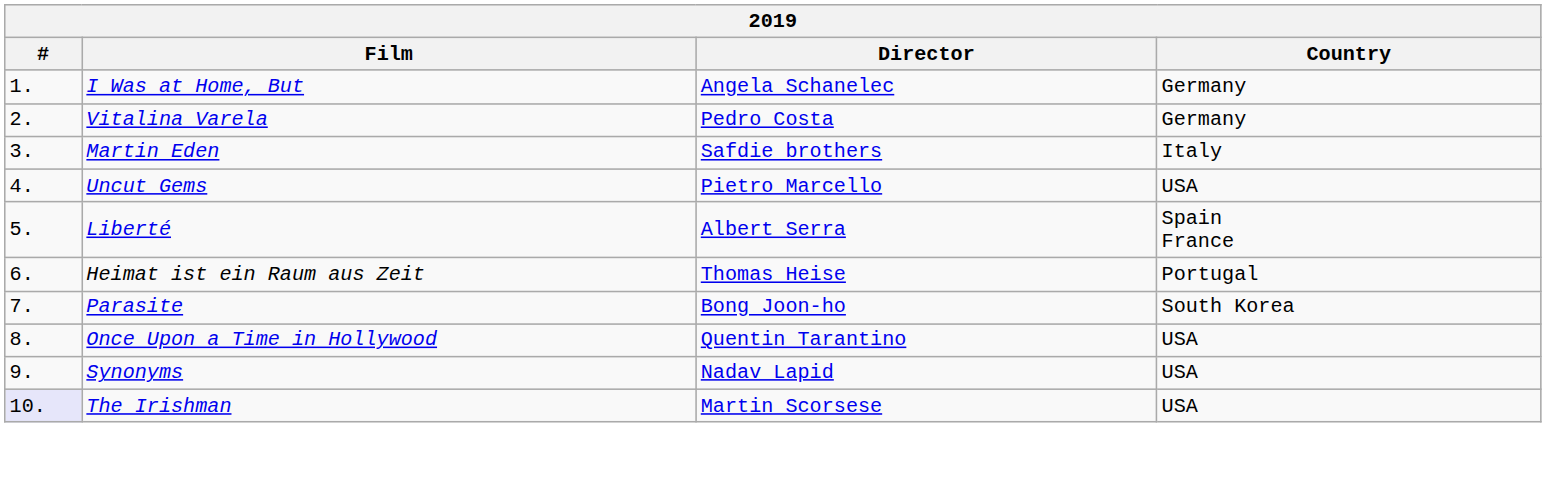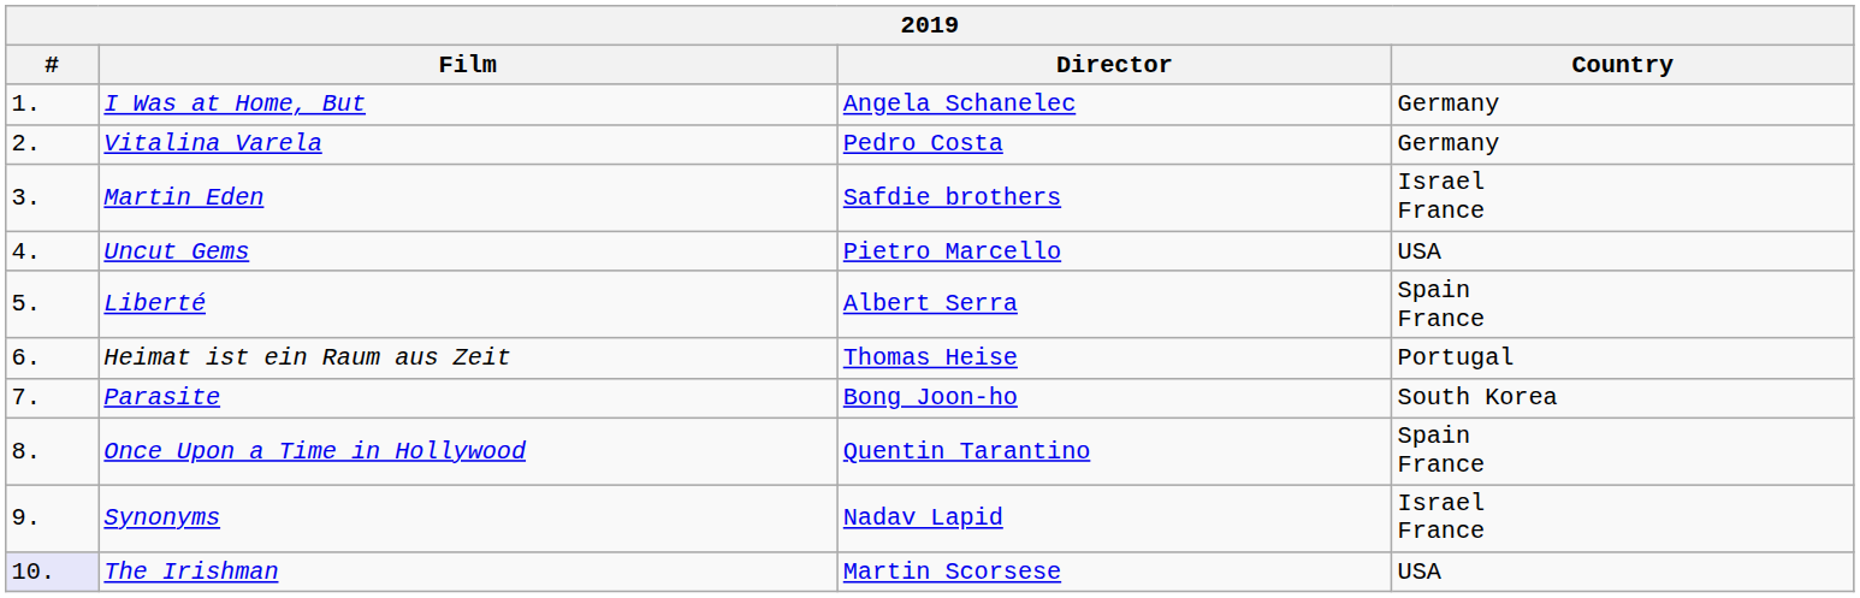Martin Eden | Country: Italy -> Israel France
Once Upon a Time in Hollywood | Country: USA -> Spain France
Synonyms | Country: USA -> Israel France
